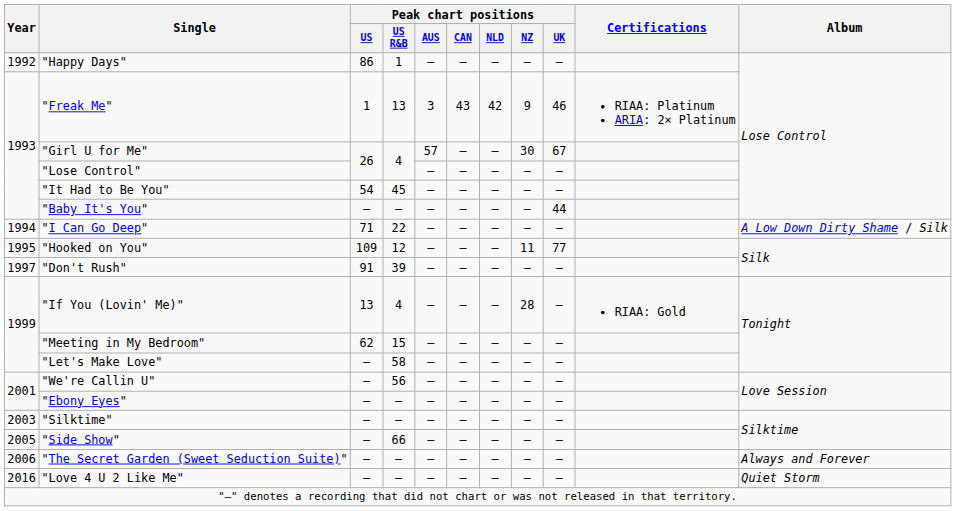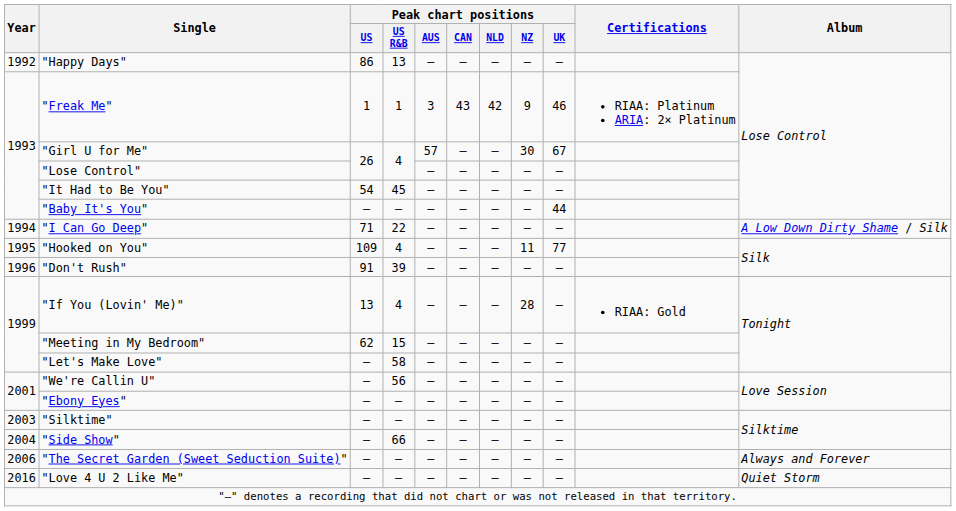"Happy Days" | Peak chart positions / US R&B: 1 -> 13
"Freak Me" | Peak chart positions / US R&B: 13 -> 1
"Hooked on You" | Peak chart positions / US R&B: 12 -> 4
"Don't Rush" | Year: 1997 -> 1996
"Side Show" | Year: 2005 -> 2004
